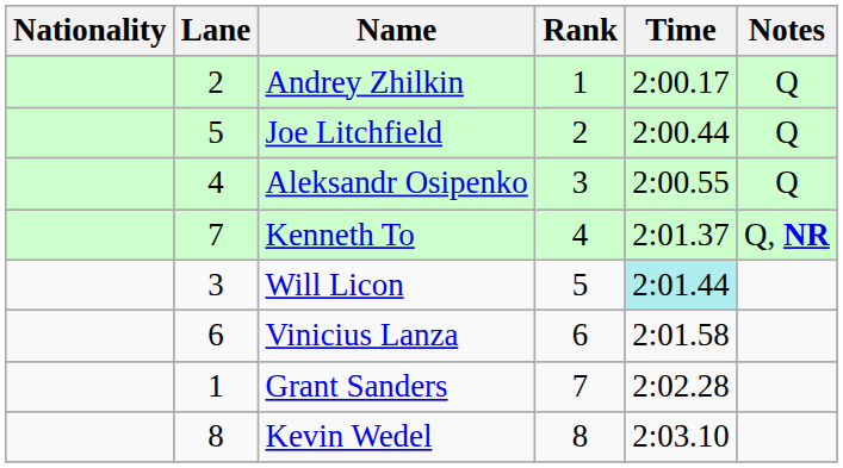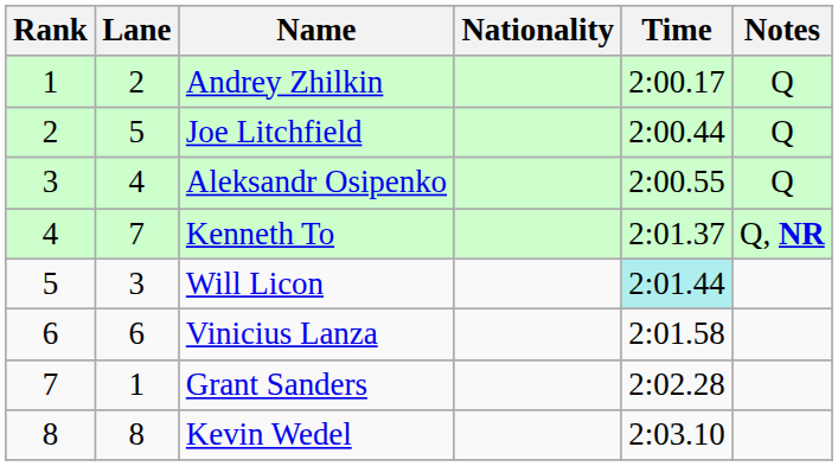columns swapped: Rank <-> Nationality
